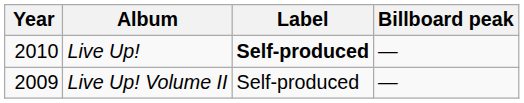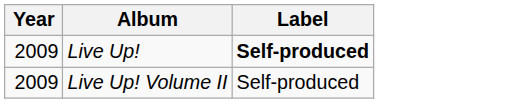- column: Billboard peak | — | —
Live Up! | Year: 2010 -> 2009
